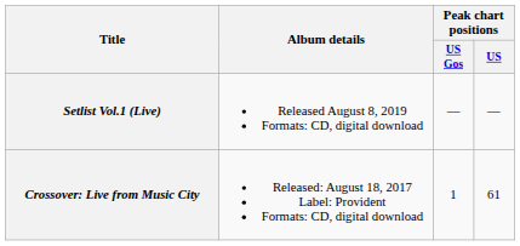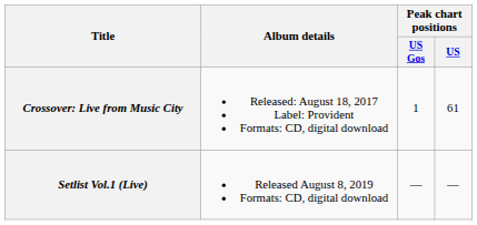rows swapped: Crossover: Live from Music City <-> Setlist Vol.1 (Live)
